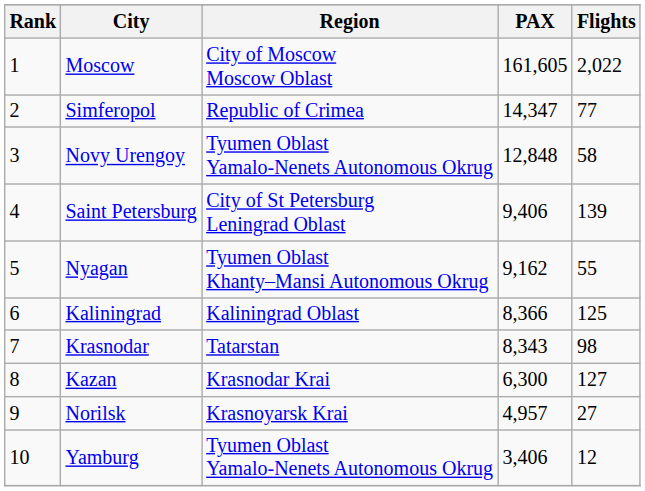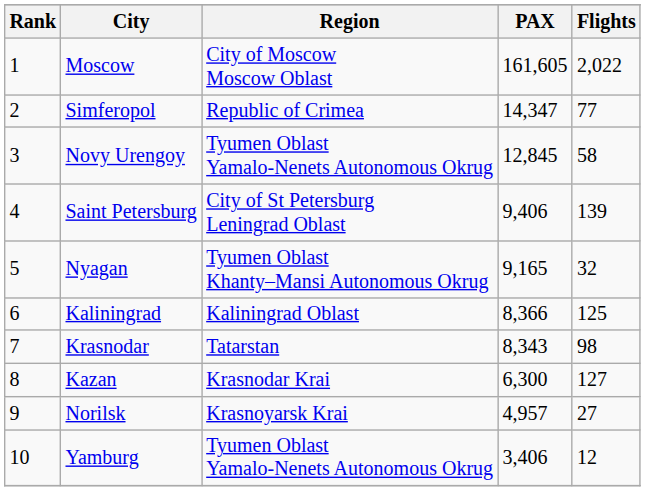Novy Urengoy | PAX: 12,848 -> 12,845
Nyagan | PAX: 9,162 -> 9,165
Nyagan | Flights: 55 -> 32
